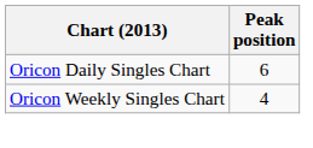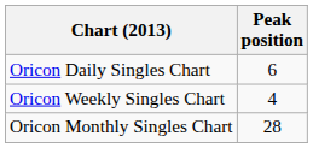+ row: Oricon Monthly Singles Chart | 28
